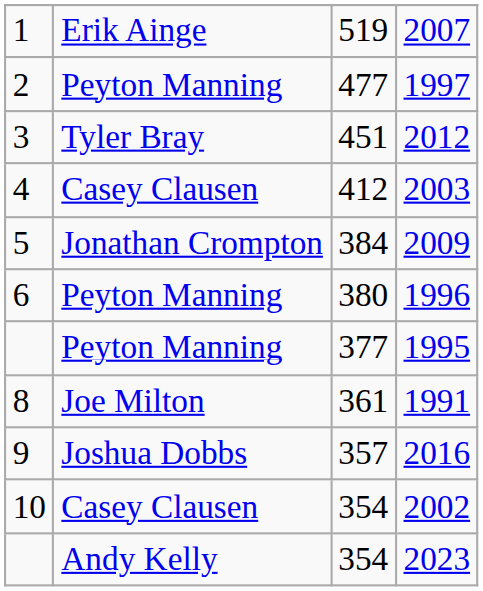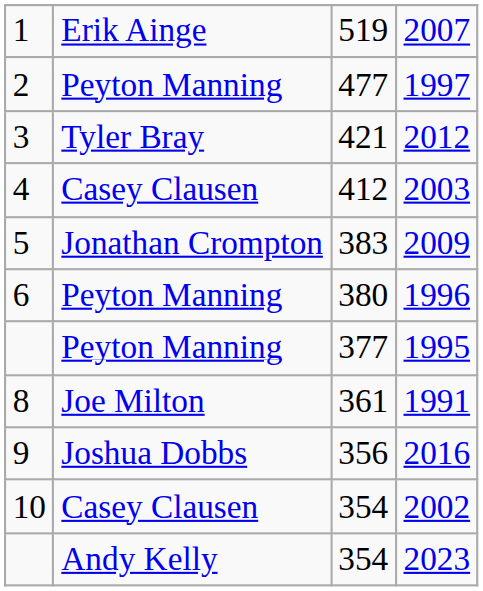2012 | column 3: 451 -> 421
2009 | column 3: 384 -> 383
2016 | column 3: 357 -> 356
